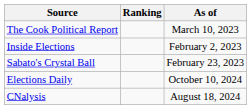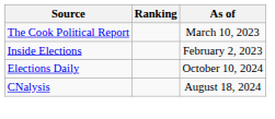- row: Sabato's Crystal Ball | February 23, 2023
